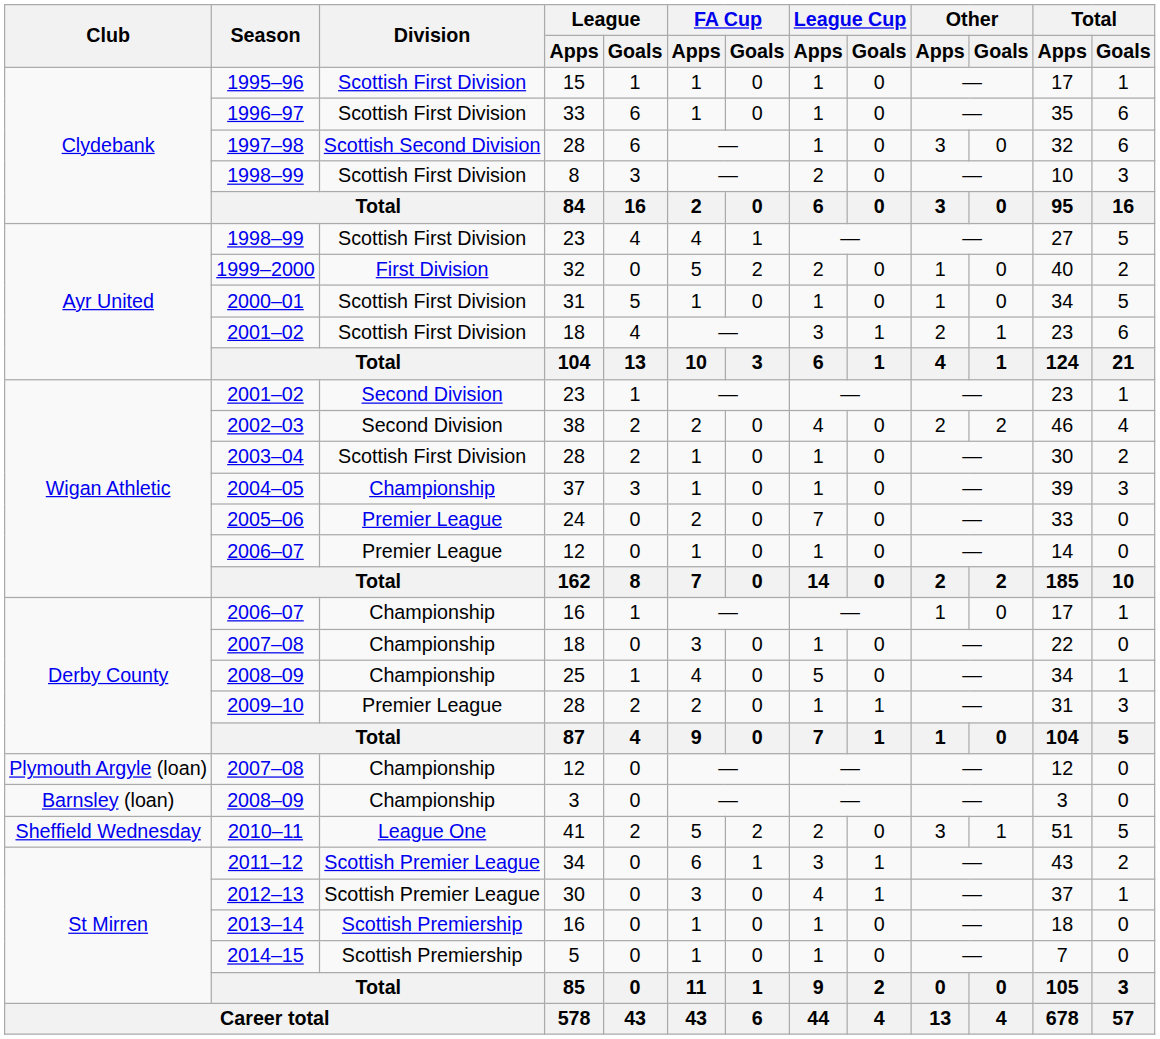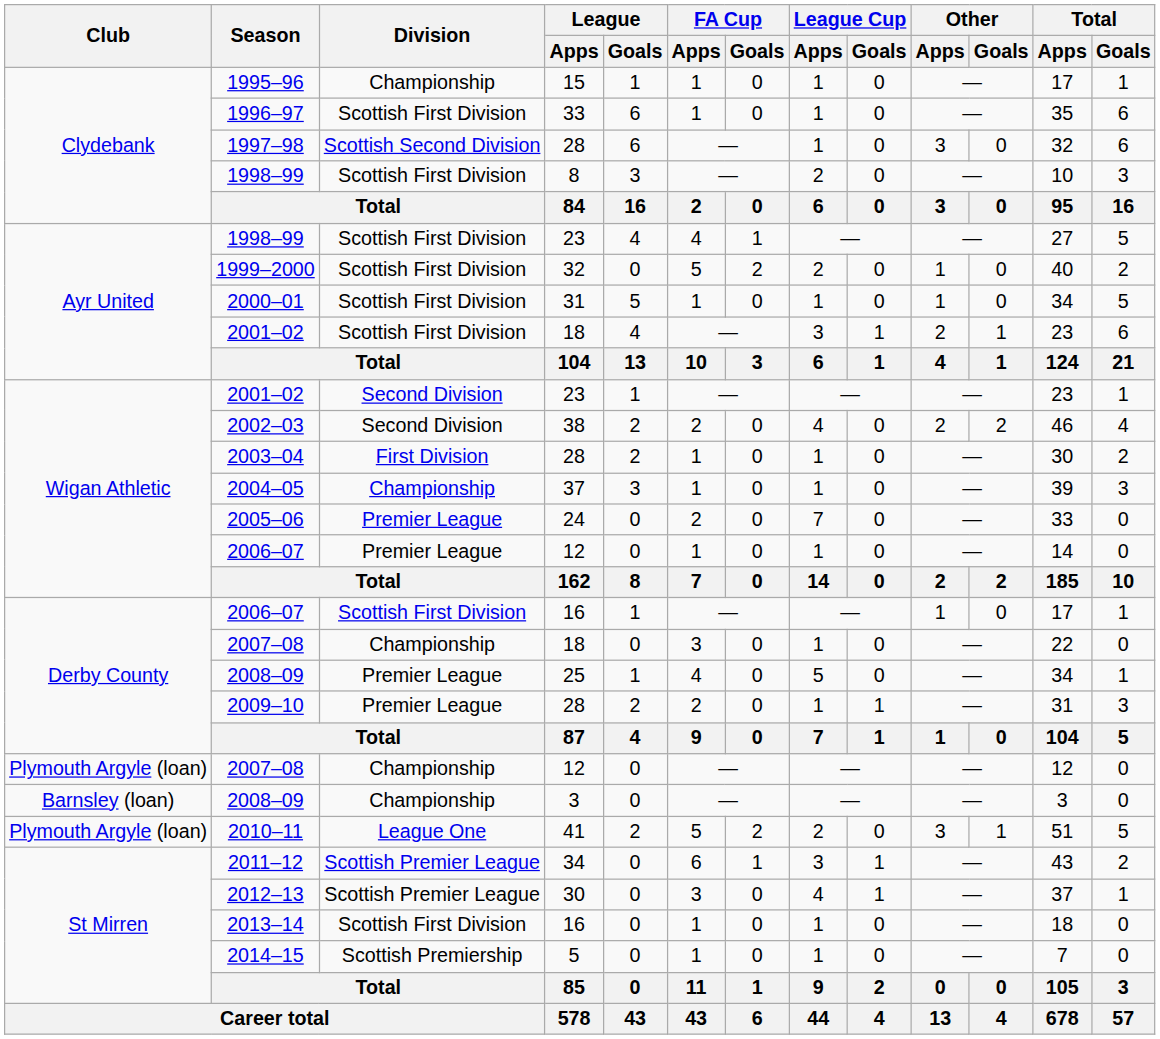1995–96 | Division: Scottish First Division -> Championship
1999–2000 | Division: First Division -> Scottish First Division
2003–04 | Division: Scottish First Division -> First Division
2006–07 / 16 | Division: Championship -> Scottish First Division
2008–09 / 25 | Division: Championship -> Premier League
2010–11 | Club: Sheffield Wednesday -> Plymouth Argyle (loan)
2013–14 | Division: Scottish Premiership -> Scottish First Division
